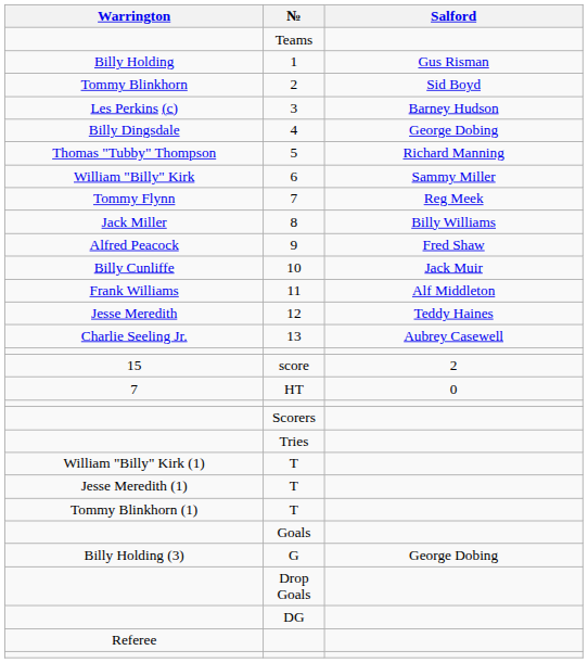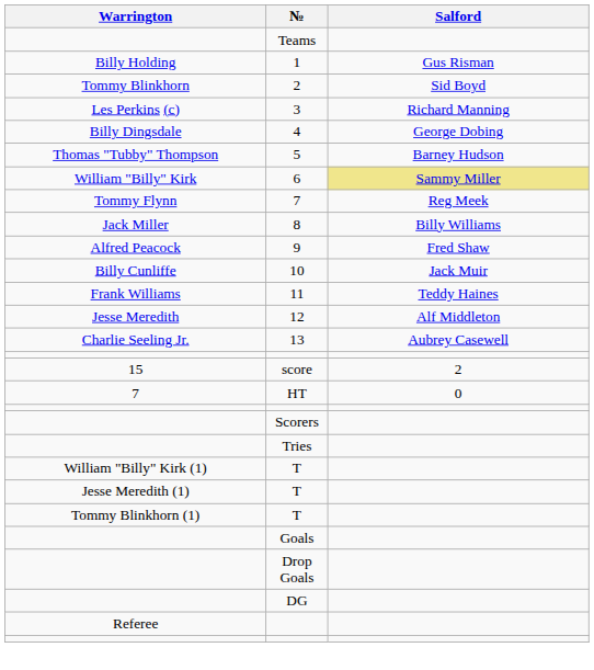3 | Salford: Barney Hudson -> Richard Manning
5 | Salford: Richard Manning -> Barney Hudson
6 | Salford: no background -> khaki background
11 | Salford: Alf Middleton -> Teddy Haines
12 | Salford: Teddy Haines -> Alf Middleton
- row: Billy Holding (3) | G | George Dobing
